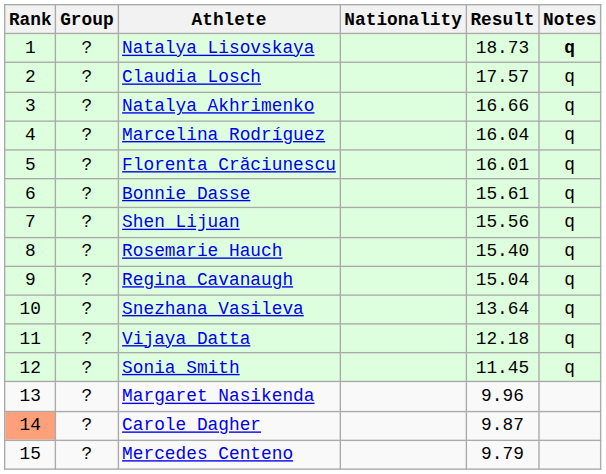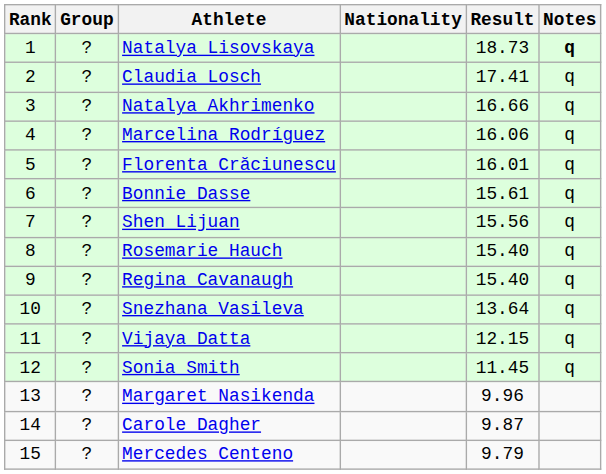Claudia Losch | Result: 17.57 -> 17.41
Marcelina Rodríguez | Result: 16.04 -> 16.06
Regina Cavanaugh | Result: 15.04 -> 15.40
Vijaya Datta | Result: 12.18 -> 12.15
Carole Dagher | Rank: lightsalmon background -> no background
